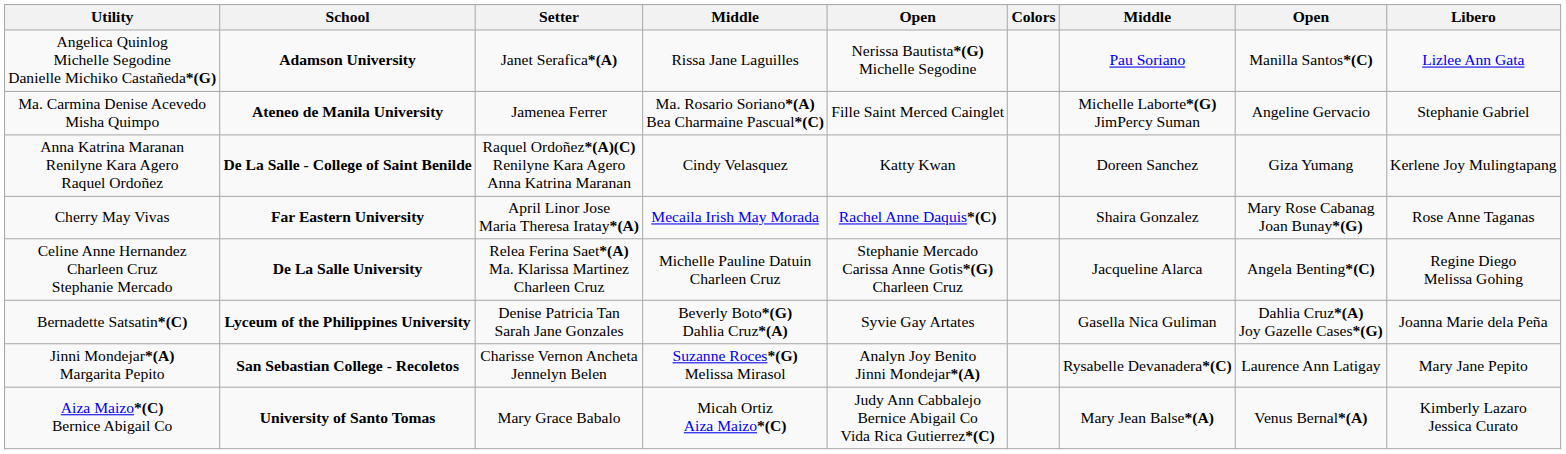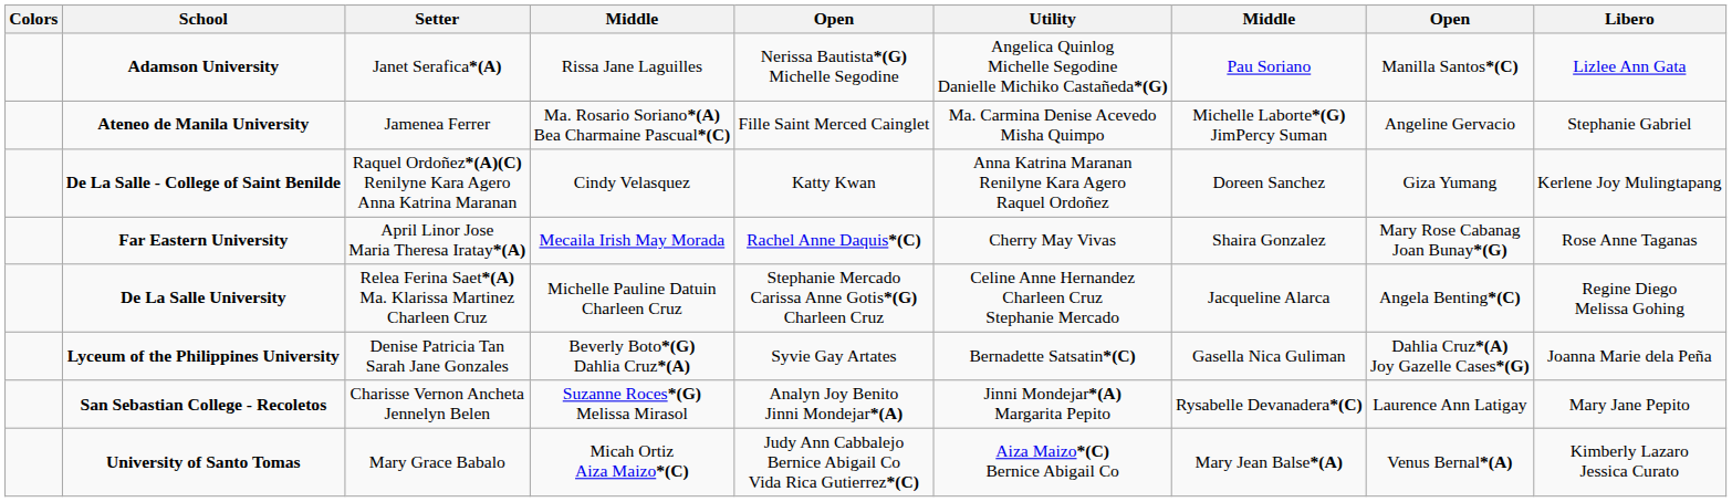columns swapped: Colors <-> Utility
